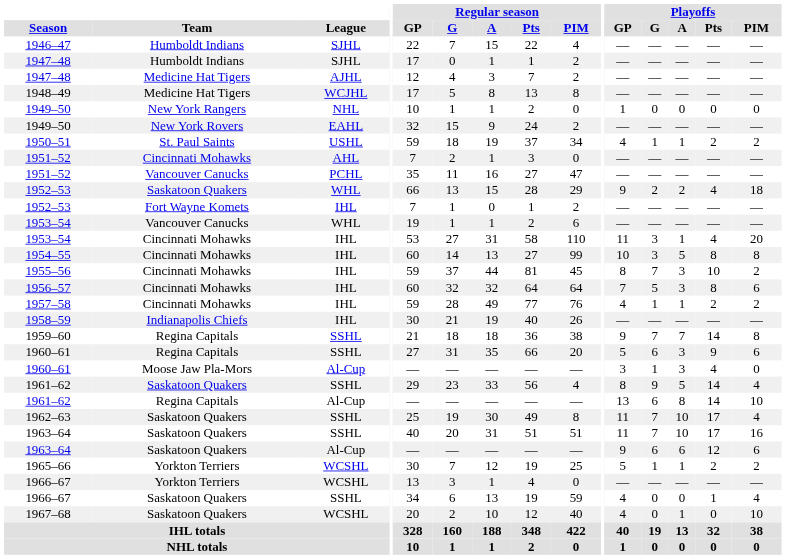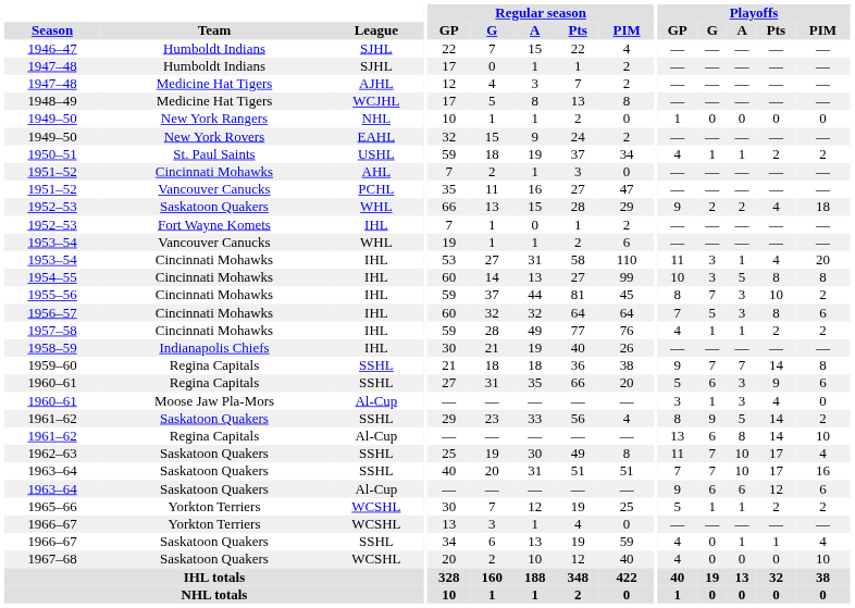1961–62 / SSHL | Playoffs / PIM: 4 -> 2
1963–64 / SSHL | Playoffs / GP: 11 -> 7
1966–67 / SSHL | Playoffs / A: 0 -> 1
1967–68 | Playoffs / A: 1 -> 0
